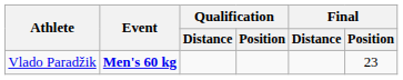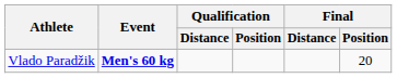Vlado Paradžik | Final / Position: 23 -> 20
